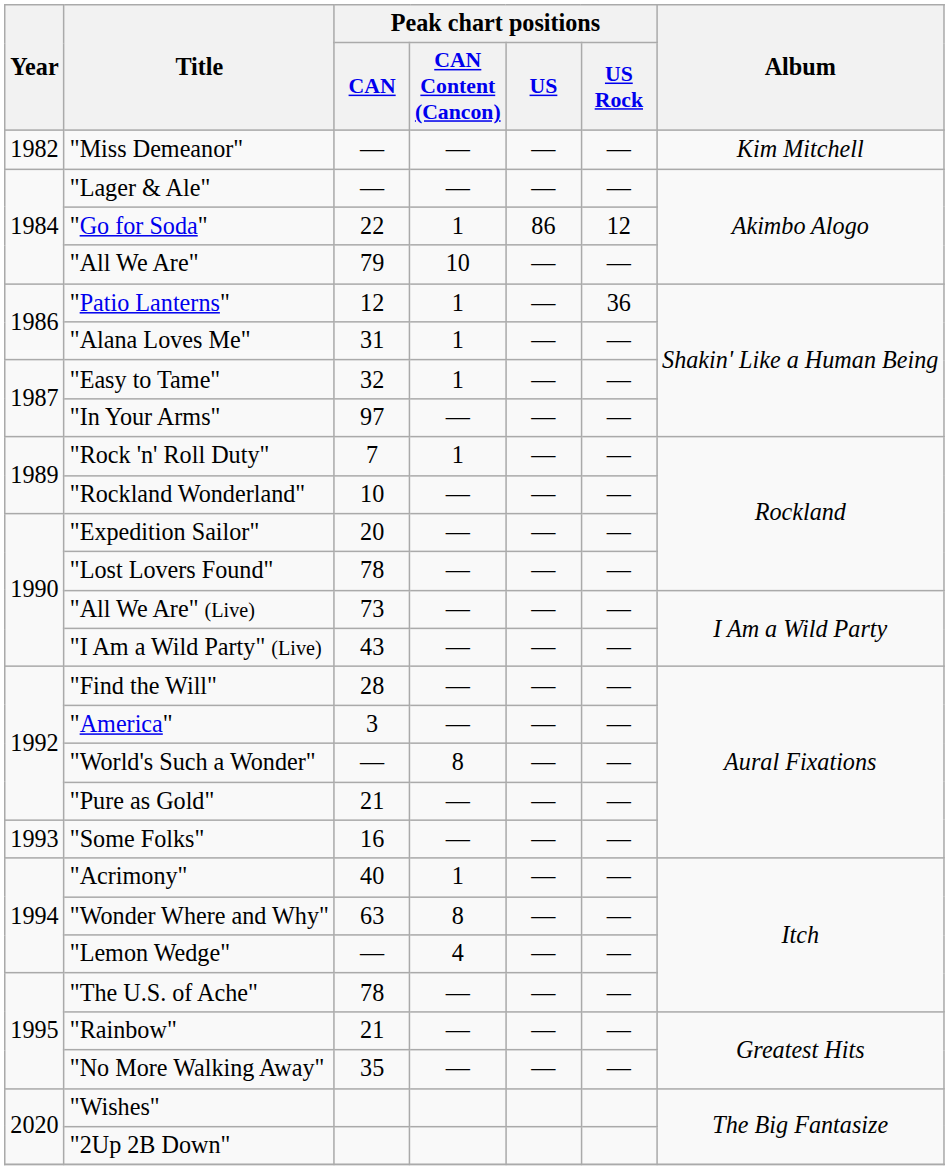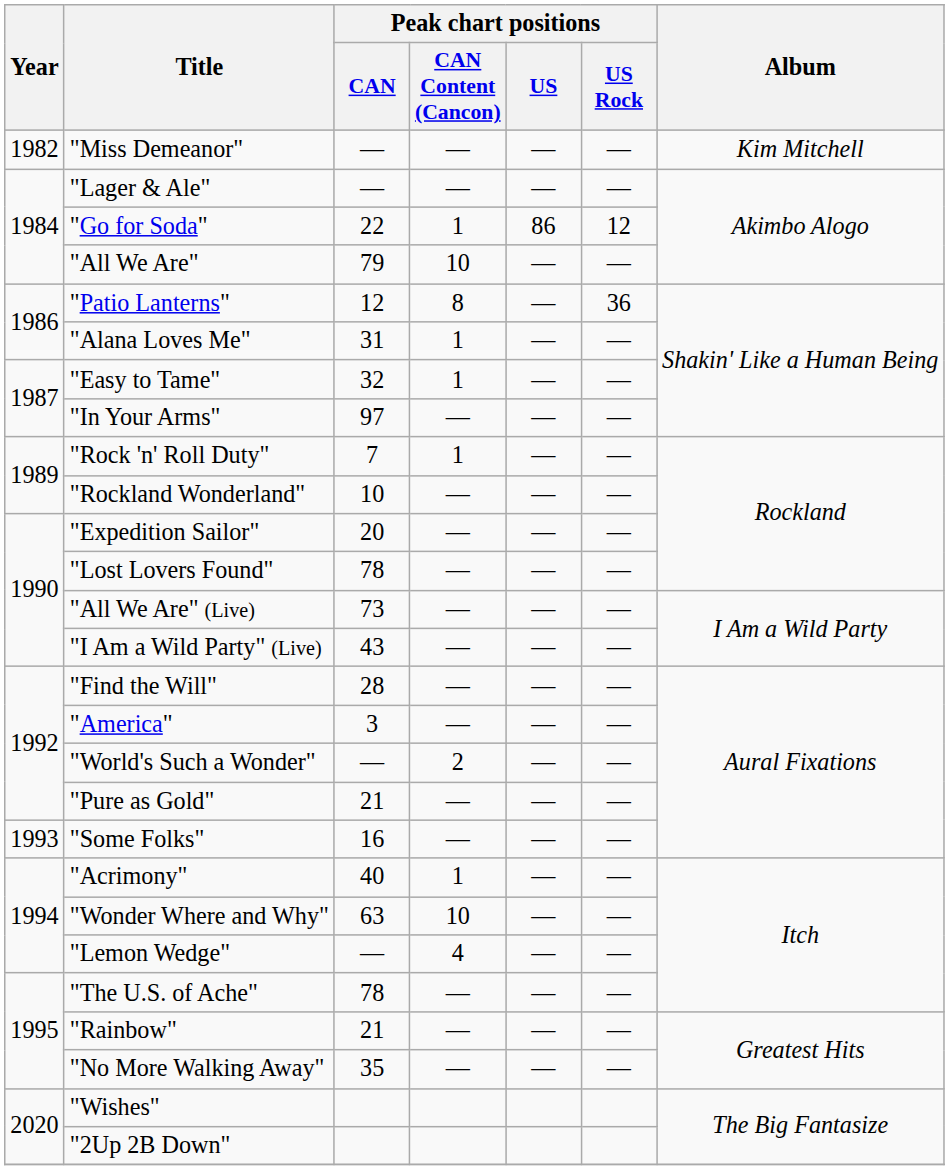"Patio Lanterns" | Peak chart positions / CAN Content (Cancon): 1 -> 8
"World's Such a Wonder" | Peak chart positions / CAN Content (Cancon): 8 -> 2
"Wonder Where and Why" | Peak chart positions / CAN Content (Cancon): 8 -> 10
